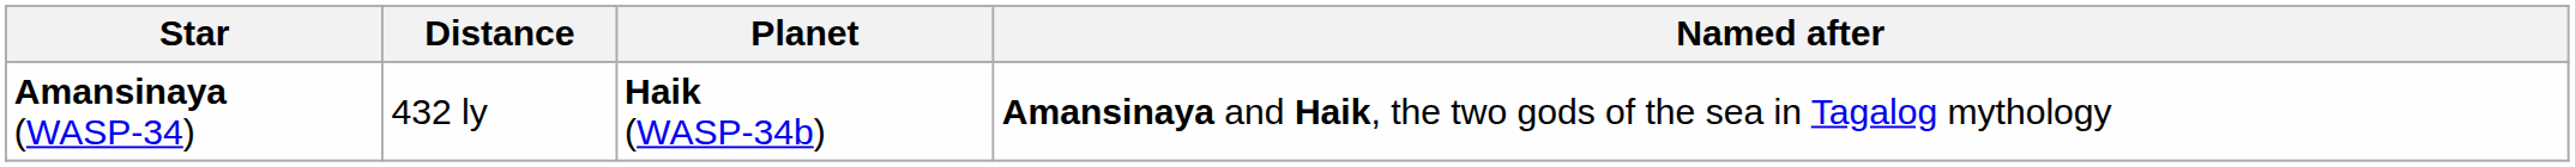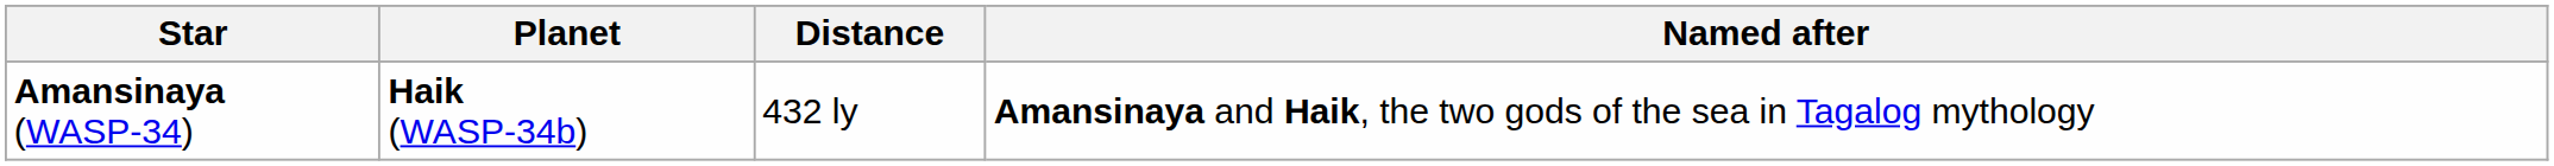columns swapped: Planet <-> Distance
